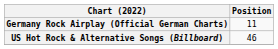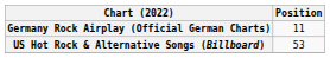US Hot Rock & Alternative Songs (Billboard) | Position: 46 -> 53
